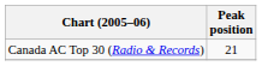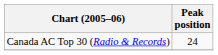Canada AC Top 30 (Radio & Records) | Peak position: 21 -> 24
